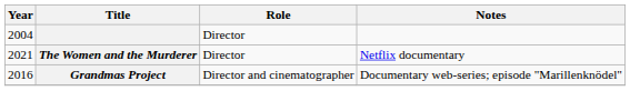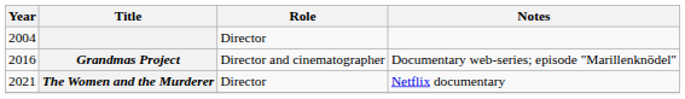rows swapped: Grandmas Project <-> The Women and the Murderer
